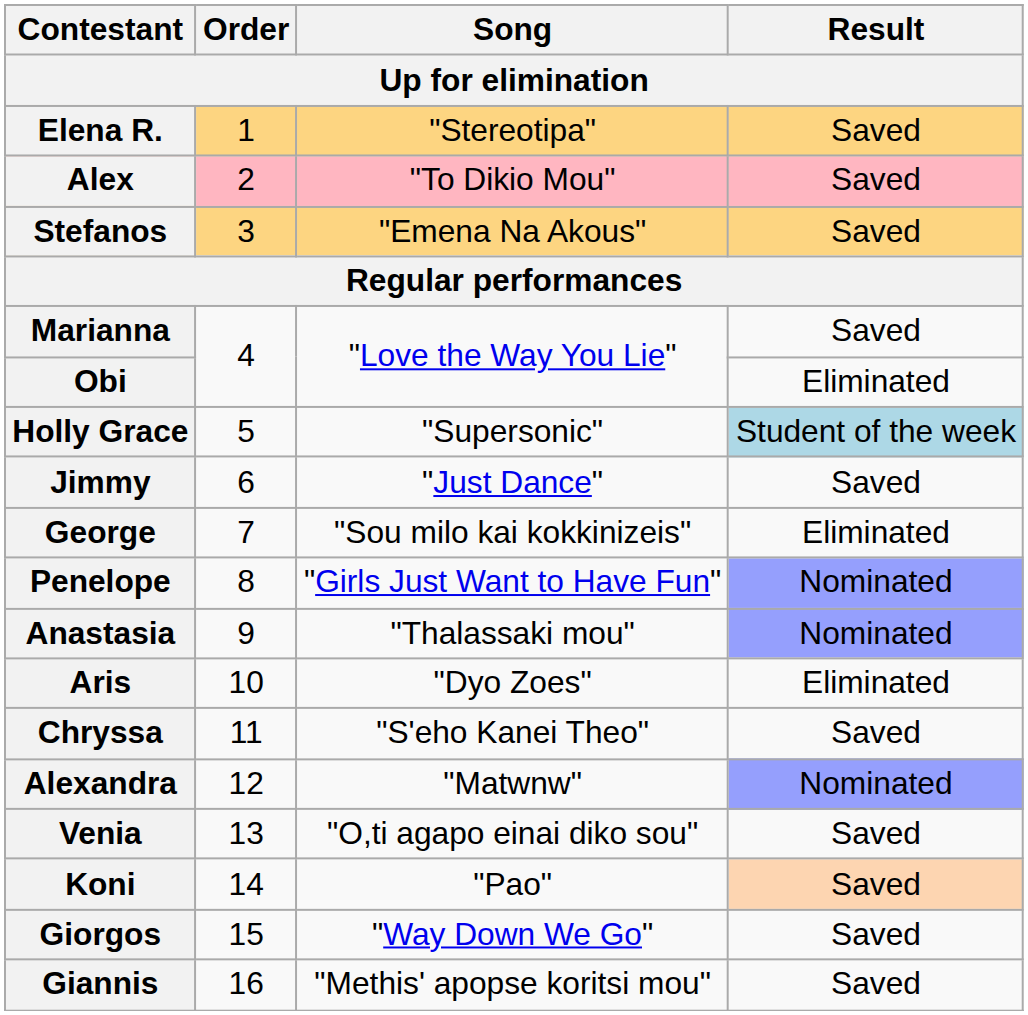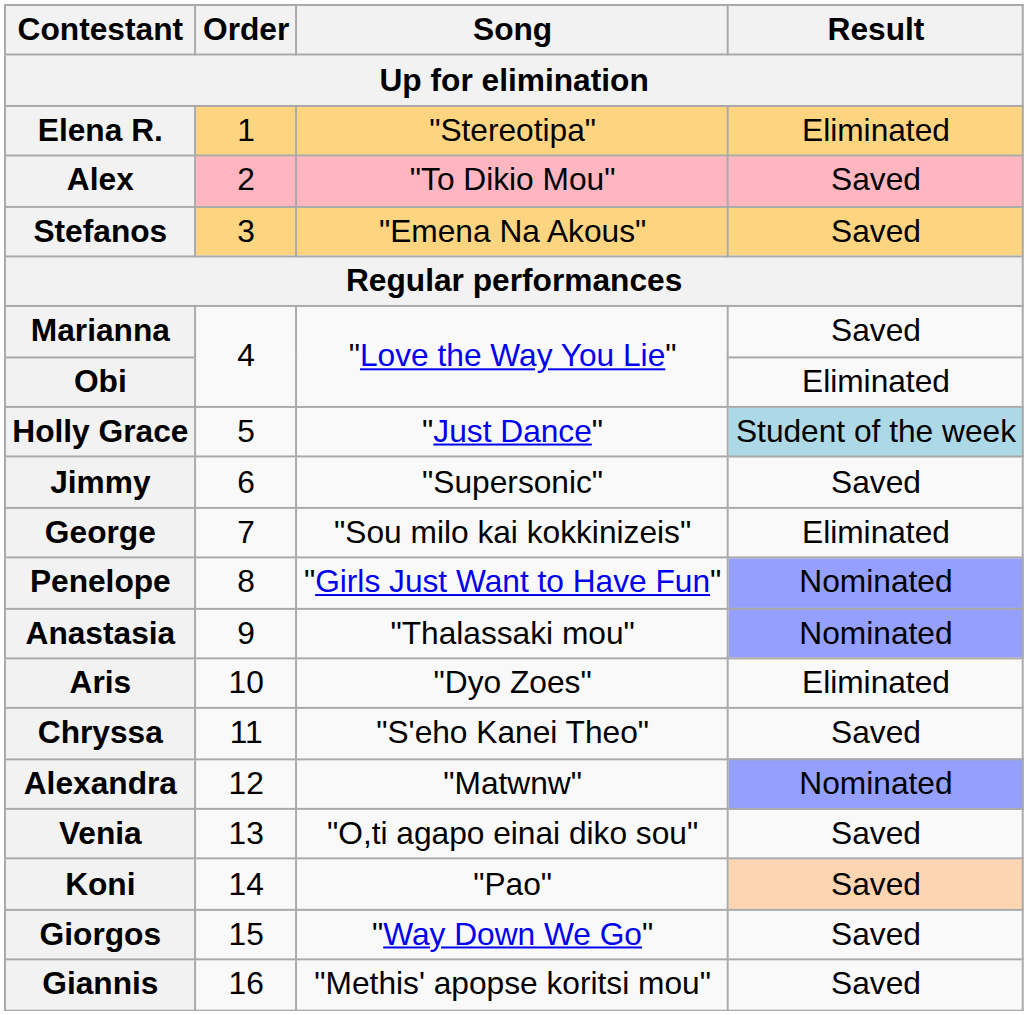Elena R. | Result: Saved -> Eliminated
Holly Grace | Song: "Supersonic" -> "Just Dance"
Jimmy | Song: "Just Dance" -> "Supersonic"
